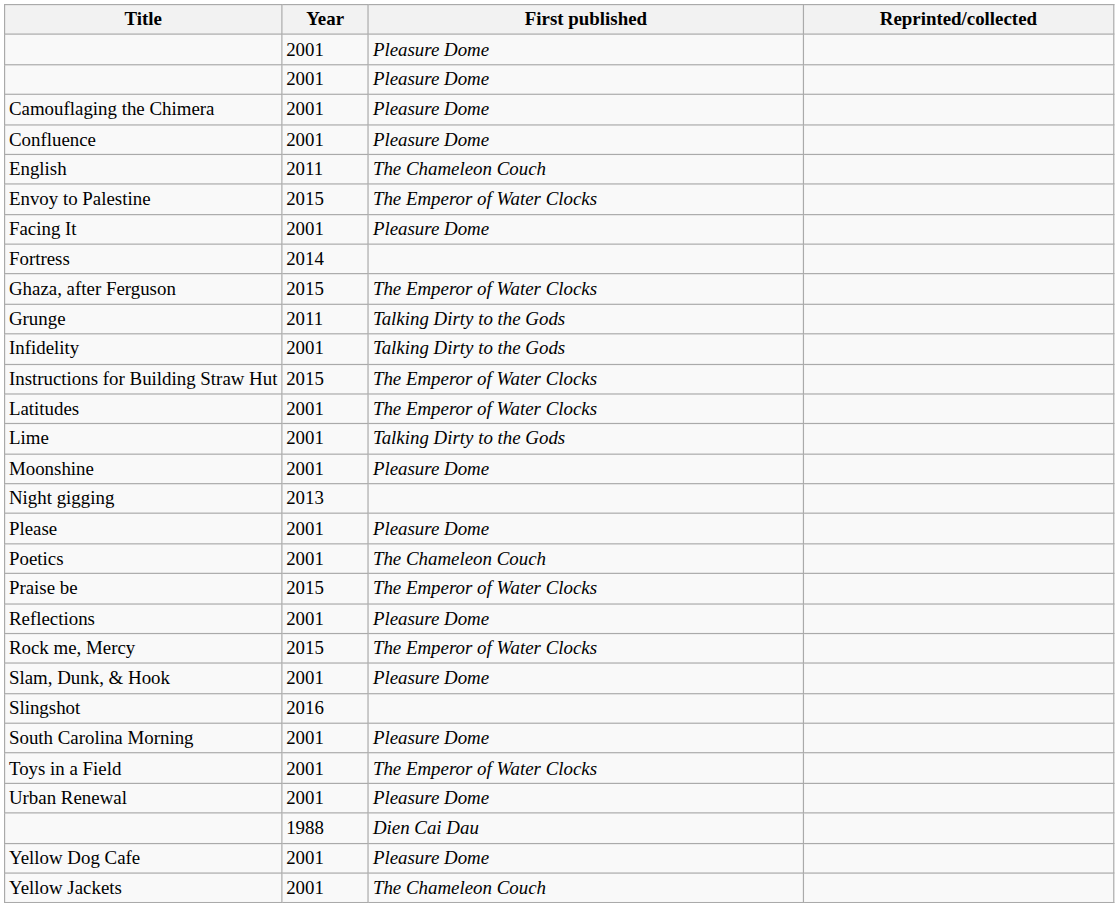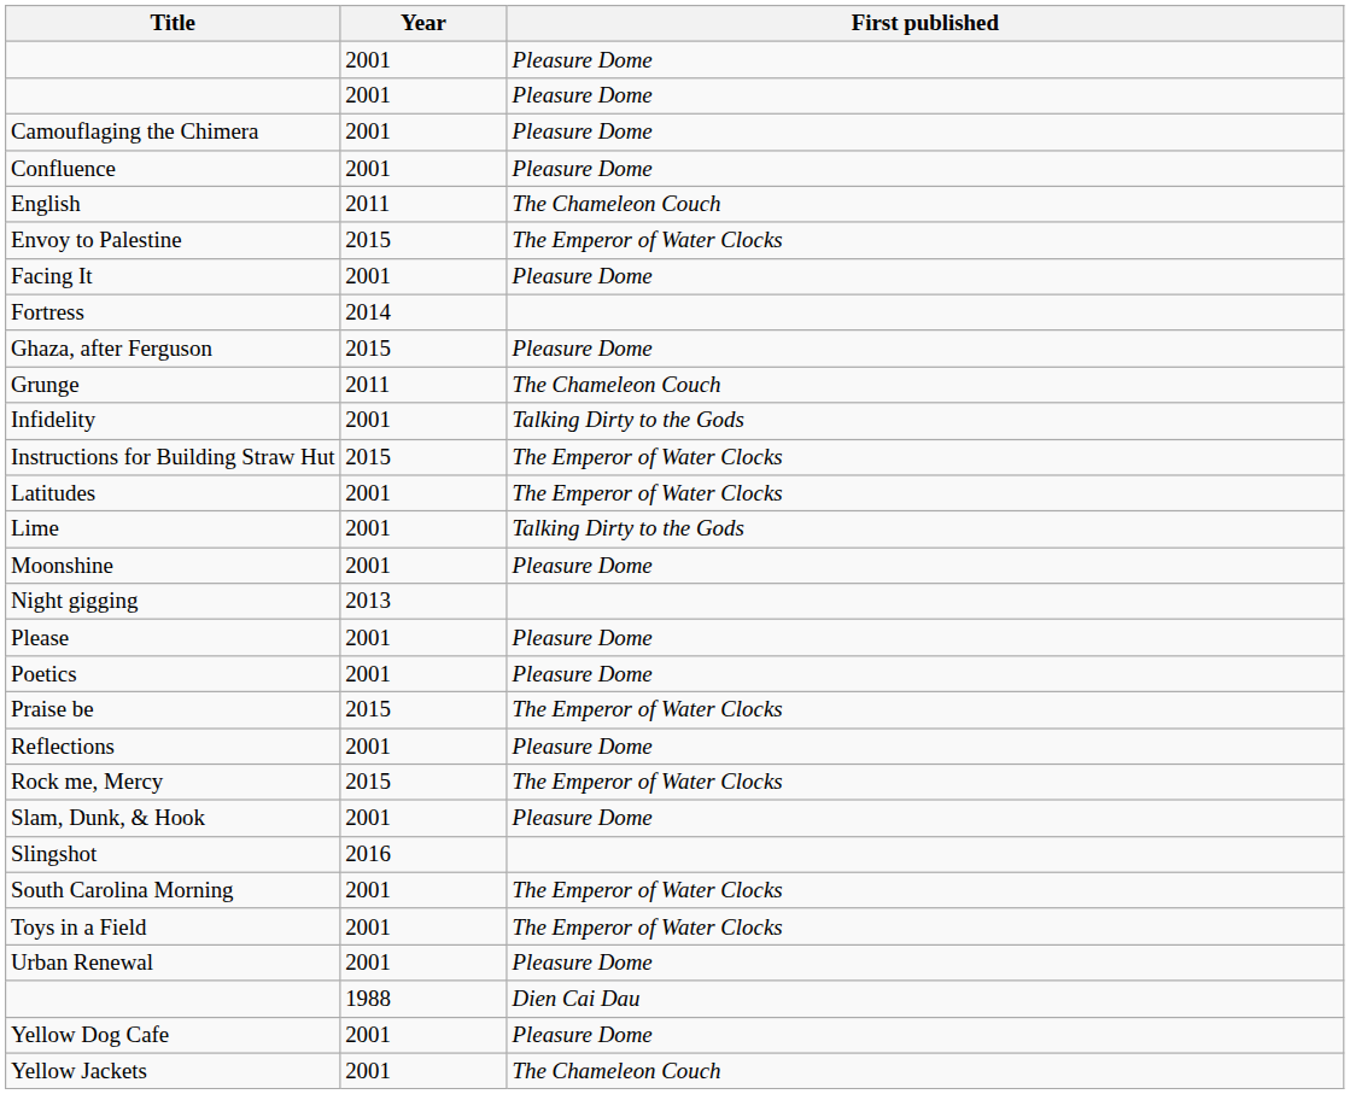- column: Reprinted/collected
Ghaza, after Ferguson | First published: The Emperor of Water Clocks -> Pleasure Dome
Grunge | First published: Talking Dirty to the Gods -> The Chameleon Couch
Poetics | First published: The Chameleon Couch -> Pleasure Dome
South Carolina Morning | First published: Pleasure Dome -> The Emperor of Water Clocks
